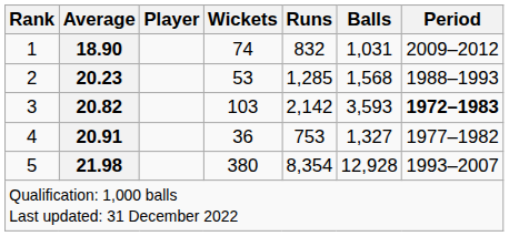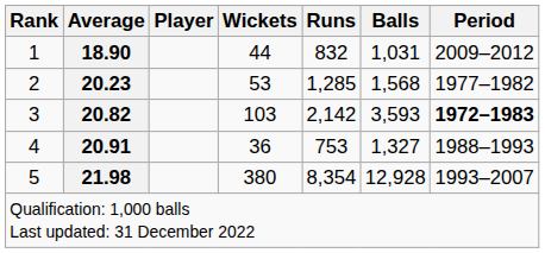1 | Wickets: 74 -> 44
2 | Period: 1988–1993 -> 1977–1982
4 | Period: 1977–1982 -> 1988–1993
